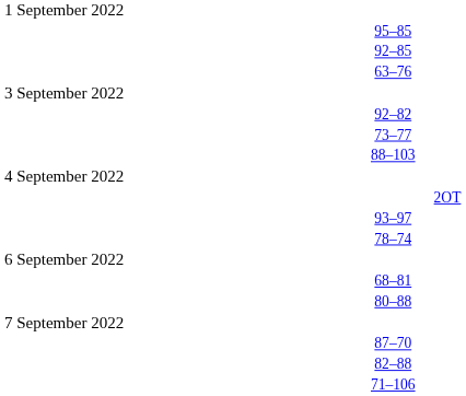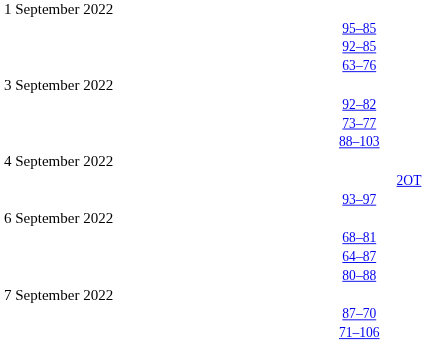- row: 78–74
+ row: 64–87
- row: 82–88
